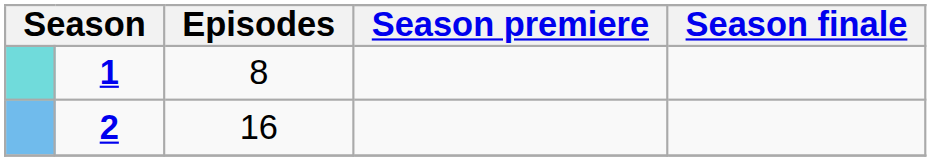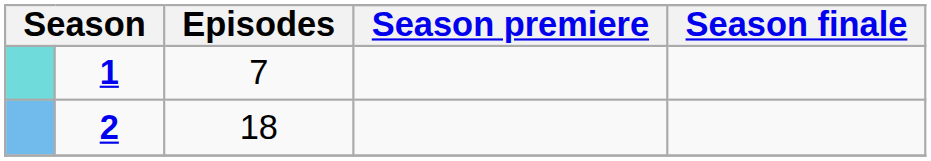1 | Episodes: 8 -> 7
2 | Episodes: 16 -> 18
